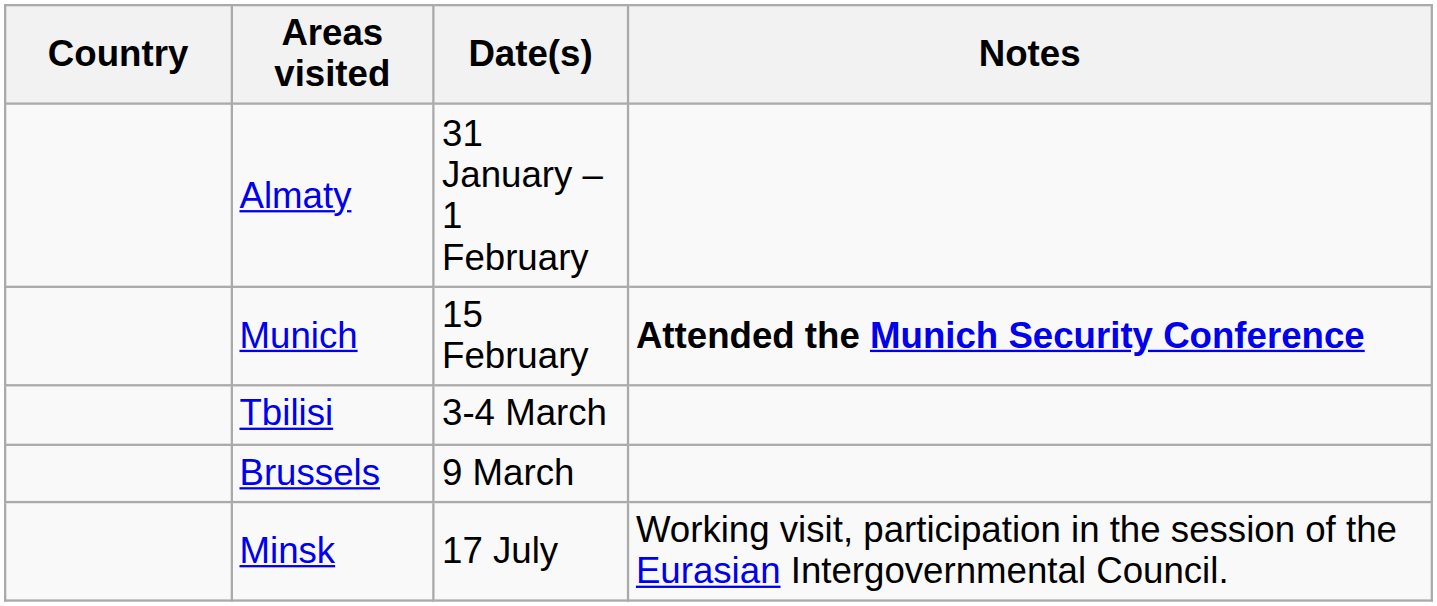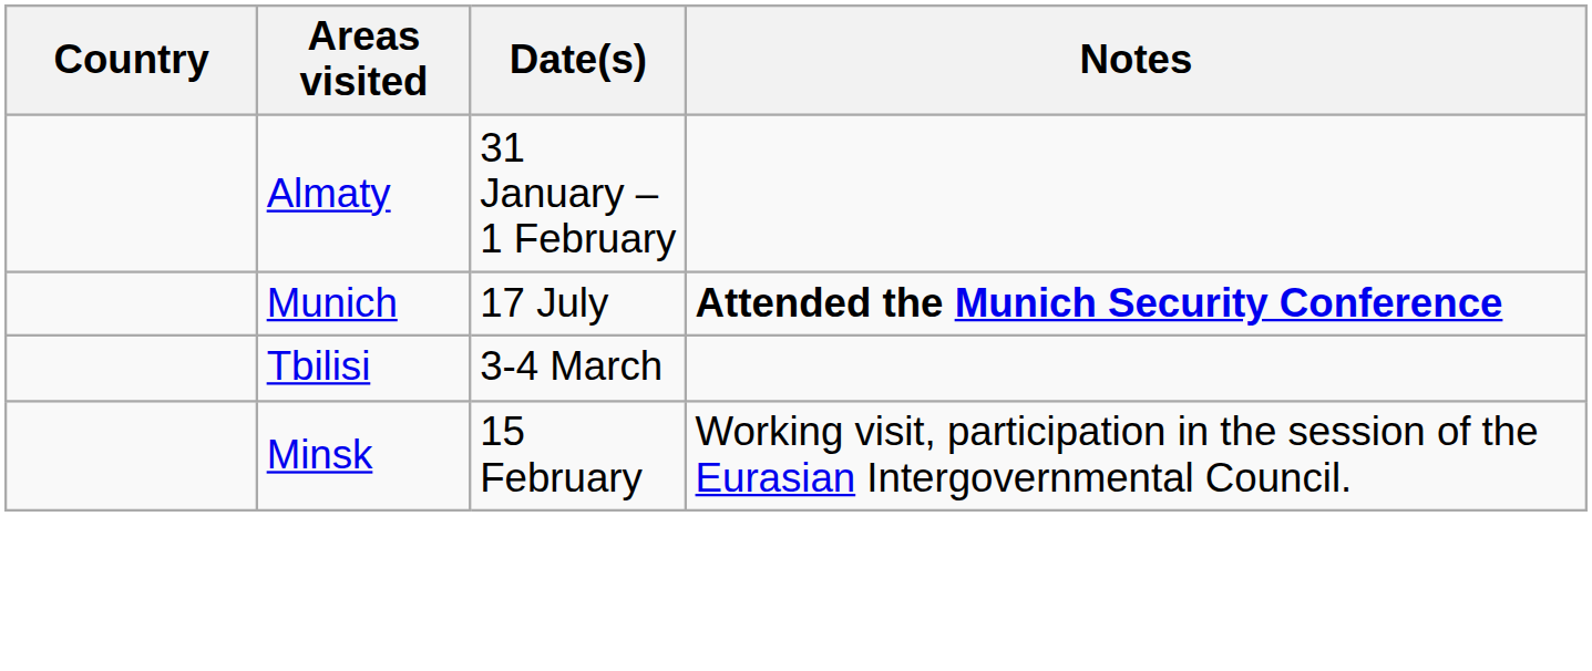Munich | Date(s): 15 February -> 17 July
- row: Brussels | 9 March
Minsk | Date(s): 17 July -> 15 February
